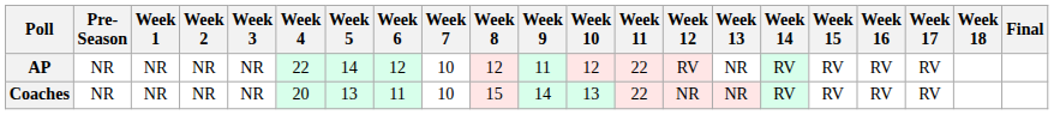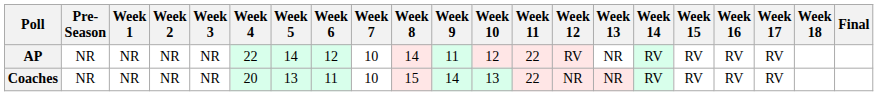AP | Week 8: 12 -> 14
